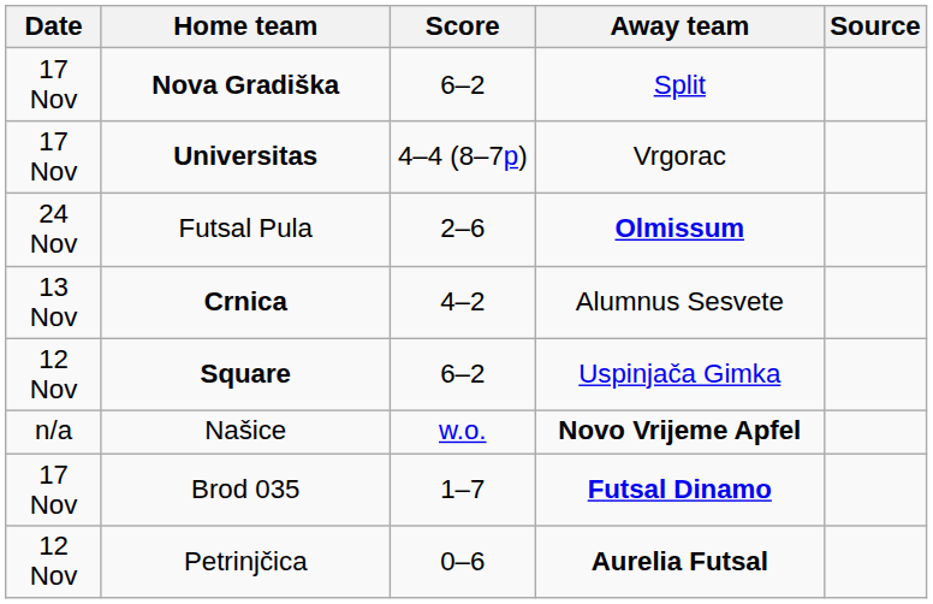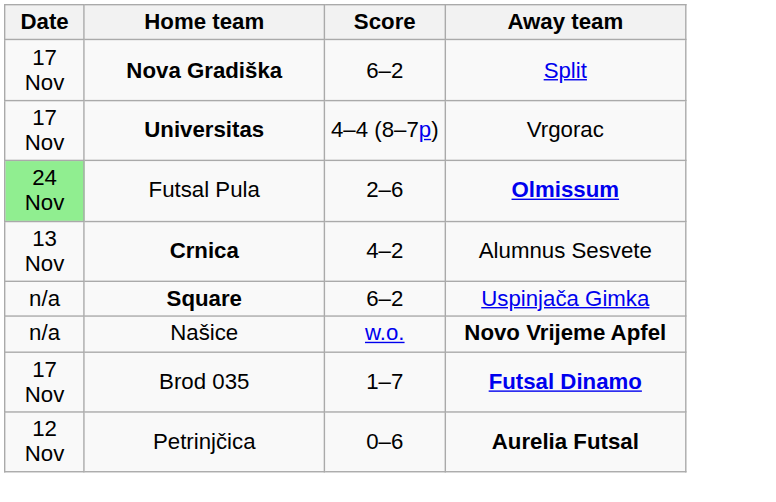- column: Source
Futsal Pula | Date: no background -> lightgreen background
Square | Date: 12 Nov -> n/a
